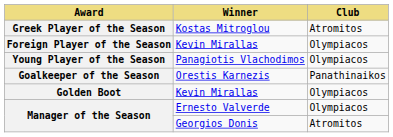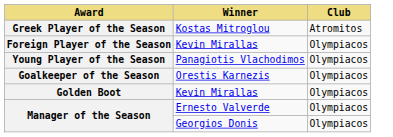Goalkeeper of the Season | Club: Panathinaikos -> Olympiacos
Manager of the Season / Georgios Donis | Club: Atromitos -> Olympiacos
